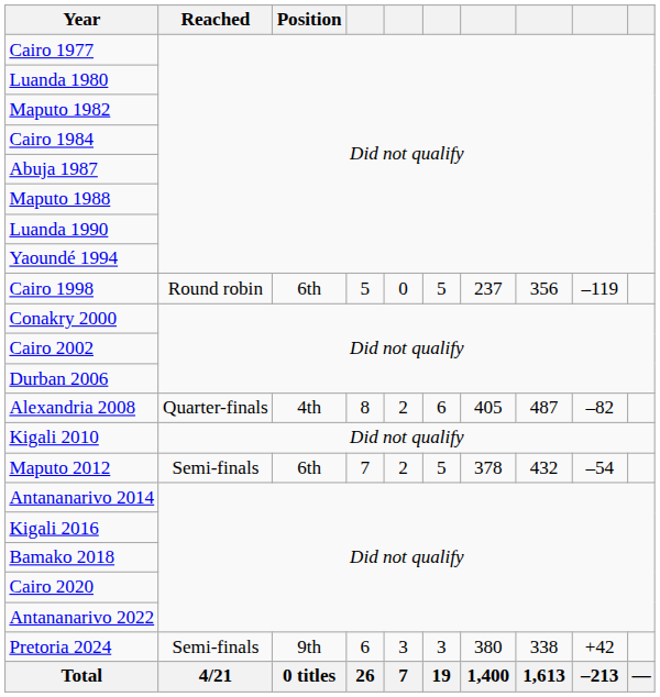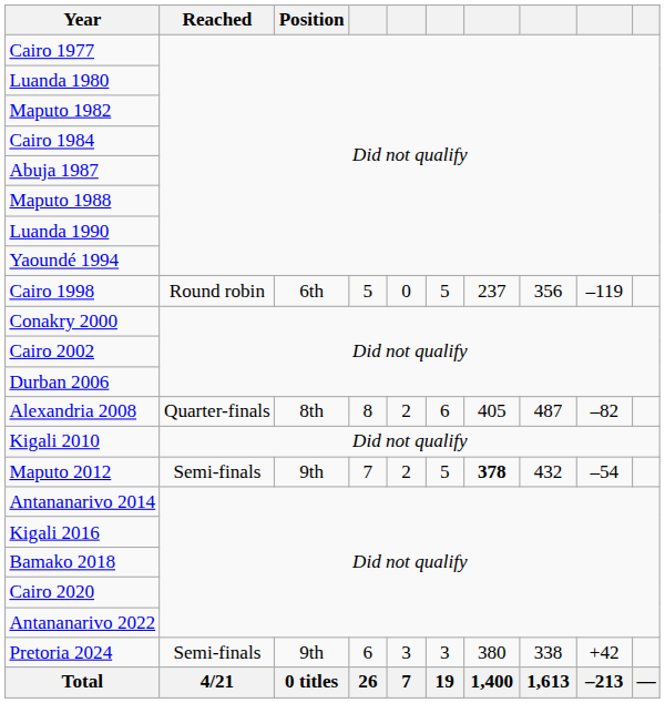Alexandria 2008 | Position: 4th -> 8th
Maputo 2012 | Position: 6th -> 9th
Maputo 2012 | column 7: normal -> bold
